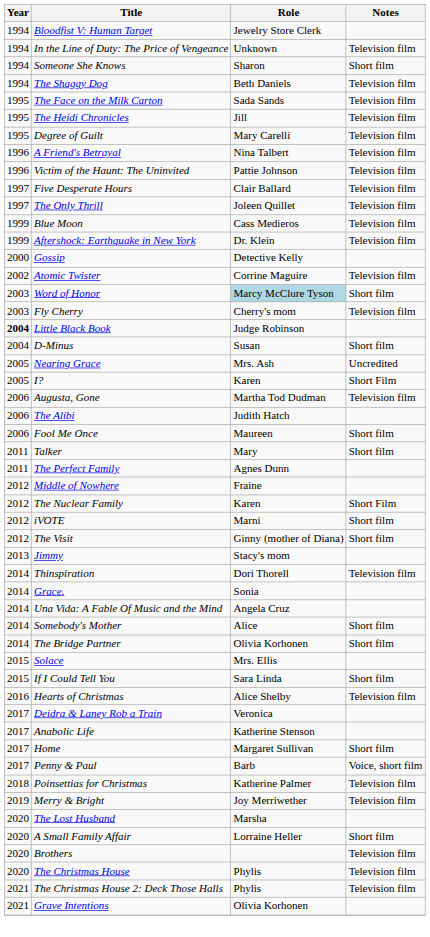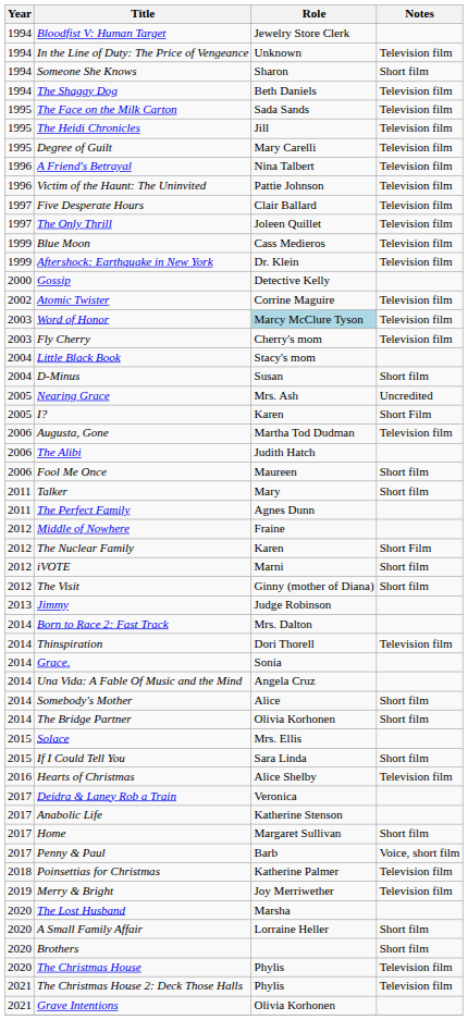Word of Honor | Notes: Short film -> Television film
Little Black Book | Year: bold -> normal
Little Black Book | Role: Judge Robinson -> Stacy's mom
Jimmy | Role: Stacy's mom -> Judge Robinson
+ row: 2014 | Born to Race 2: Fast Track | Mrs. Dalton
Brothers | Notes: Television film -> Short film
